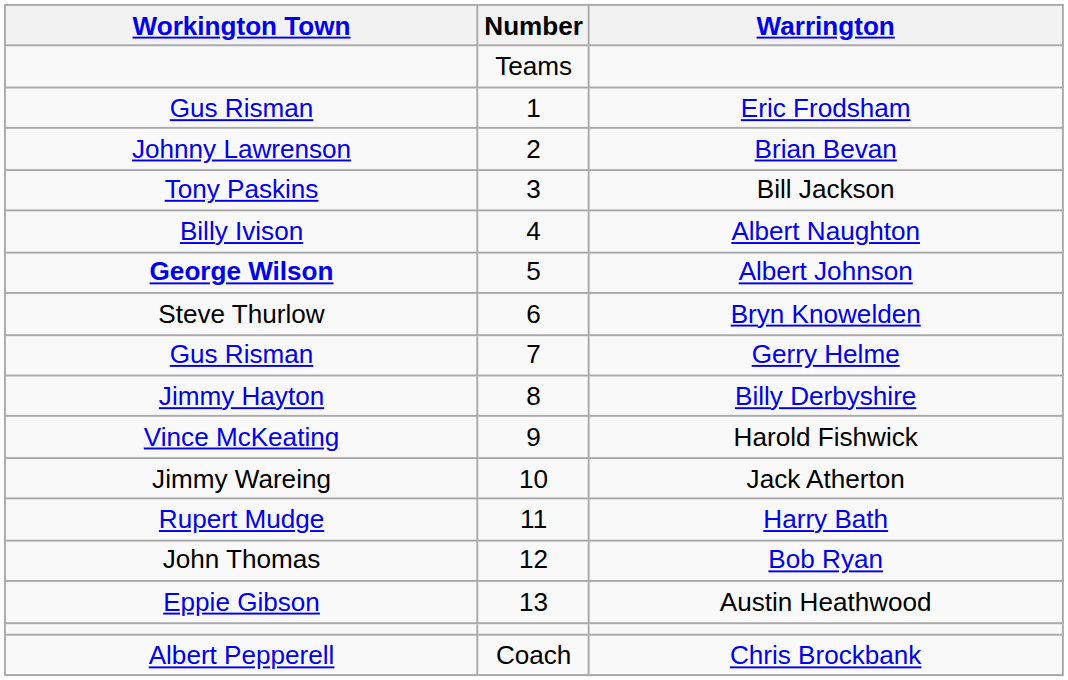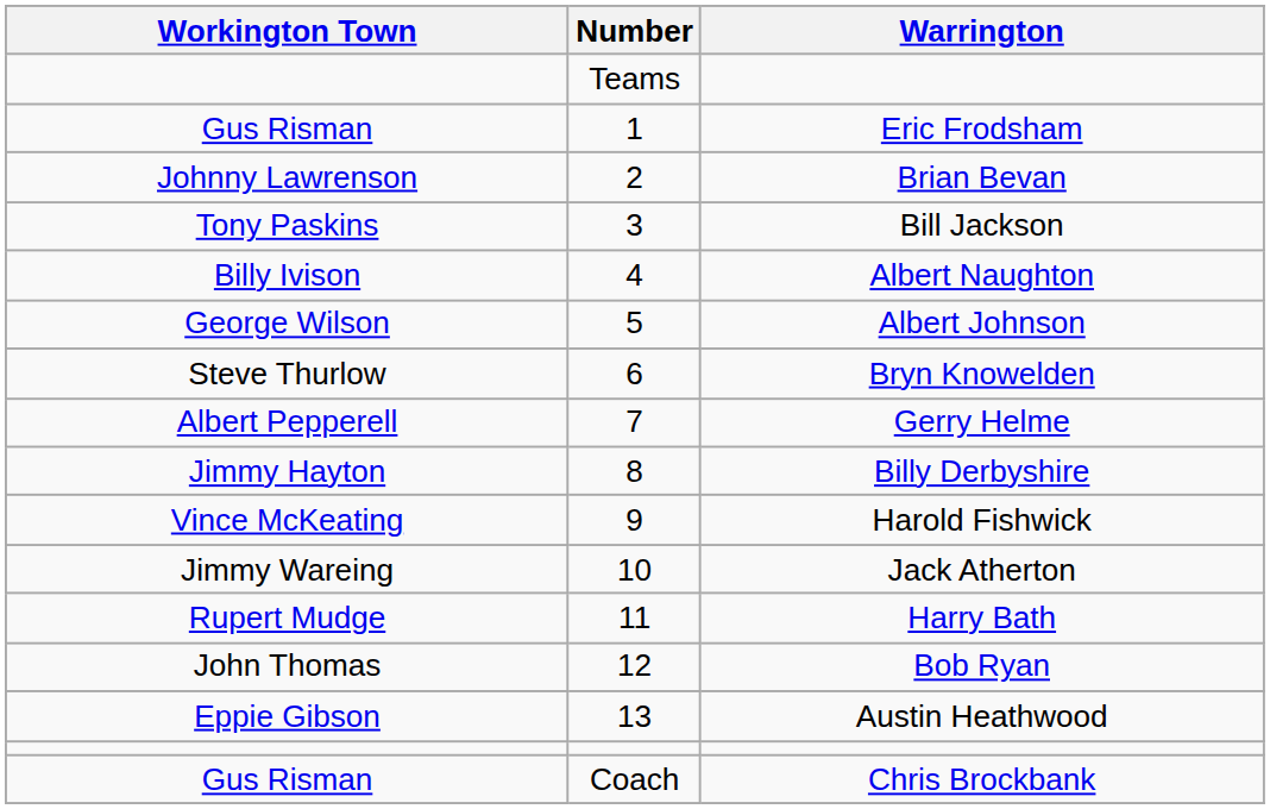Albert Johnson | Workington Town: bold -> normal
Gerry Helme | Workington Town: Gus Risman -> Albert Pepperell
Chris Brockbank | Workington Town: Albert Pepperell -> Gus Risman
